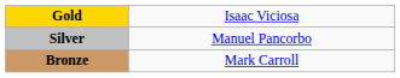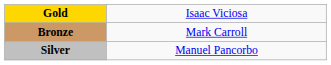rows swapped: Silver <-> Bronze
